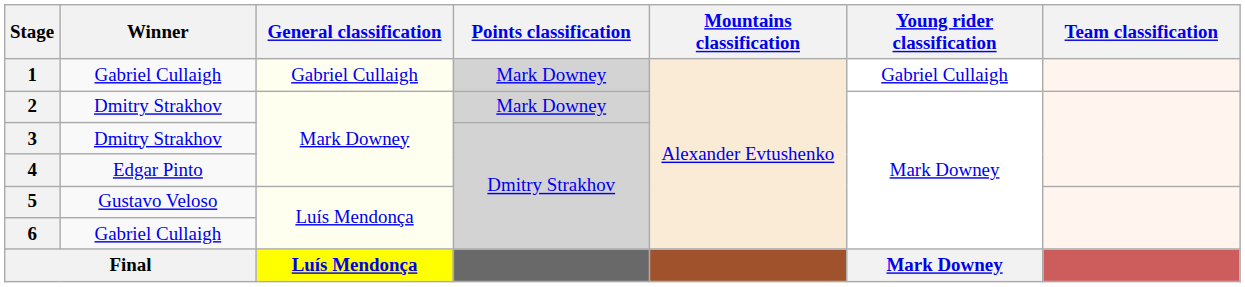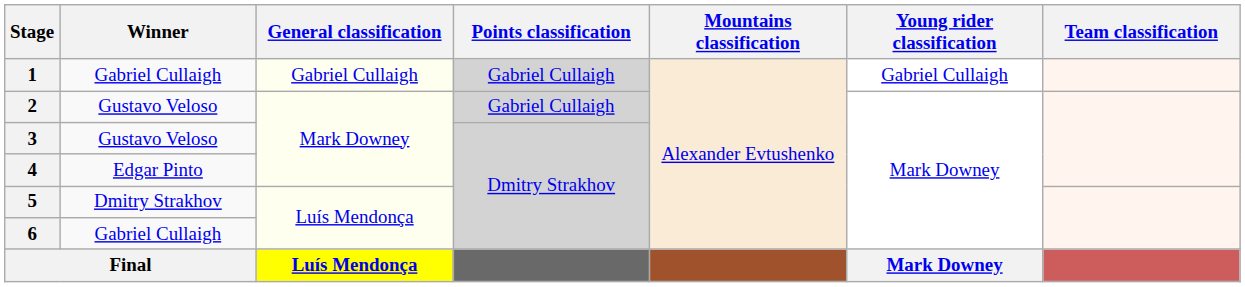1 | Points classification: Mark Downey -> Gabriel Cullaigh
2 | Winner: Dmitry Strakhov -> Gustavo Veloso
2 | Points classification: Mark Downey -> Gabriel Cullaigh
3 | Winner: Dmitry Strakhov -> Gustavo Veloso
5 | Winner: Gustavo Veloso -> Dmitry Strakhov
